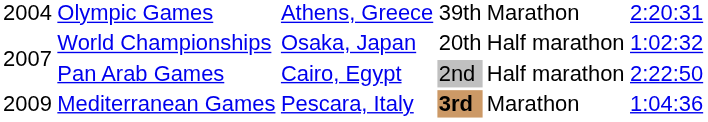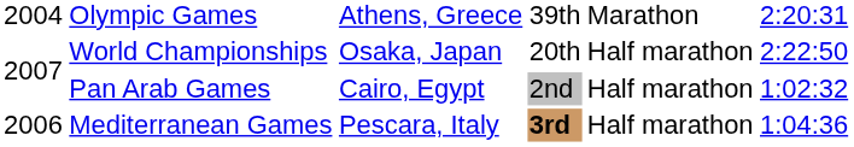World Championships | column 6: 1:02:32 -> 2:22:50
Pan Arab Games | column 6: 2:22:50 -> 1:02:32
Mediterranean Games | column 1: 2009 -> 2006
Mediterranean Games | column 5: Marathon -> Half marathon
